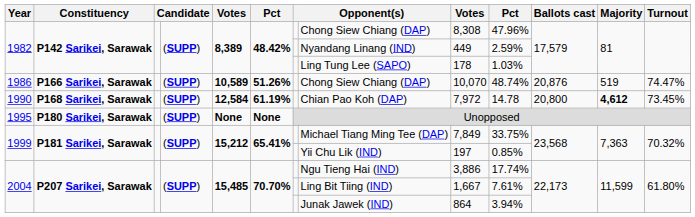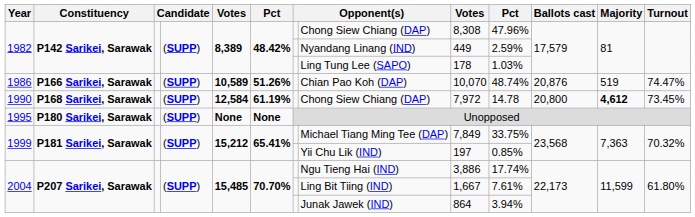1986 | column 8: Chong Siew Chiang (DAP) -> Chian Pao Koh (DAP)
1990 | column 8: Chian Pao Koh (DAP) -> Chong Siew Chiang (DAP)
